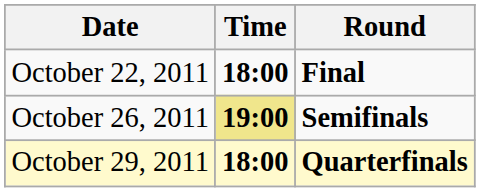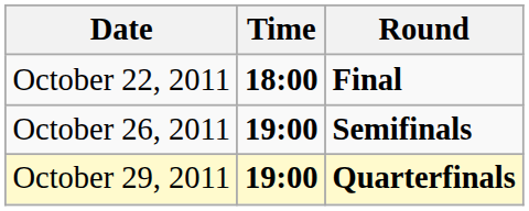October 26, 2011 | Time: khaki background -> no background
October 29, 2011 | Time: 18:00 -> 19:00
